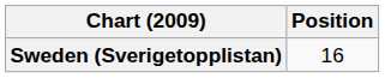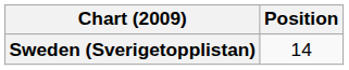Sweden (Sverigetopplistan) | Position: 16 -> 14
